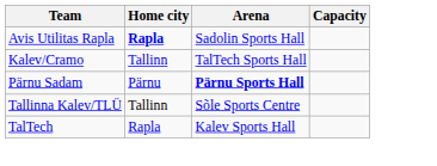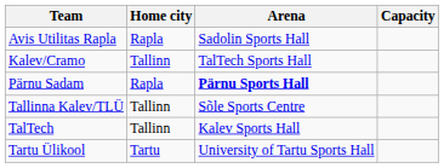Avis Utilitas Rapla | Home city: bold -> normal
Pärnu Sadam | Home city: Pärnu -> Rapla
TalTech | Home city: Rapla -> Tallinn
+ row: Tartu Ülikool | Tartu | University of Tartu Sports Hall
